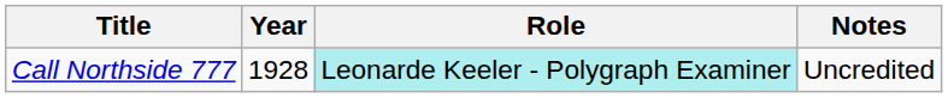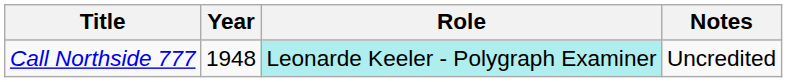Call Northside 777 | Year: 1928 -> 1948
